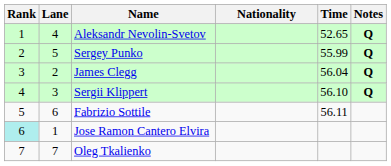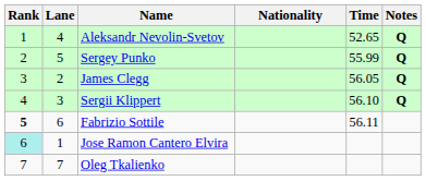James Clegg | Time: 56.04 -> 56.05
Fabrizio Sottile | Rank: normal -> bold
